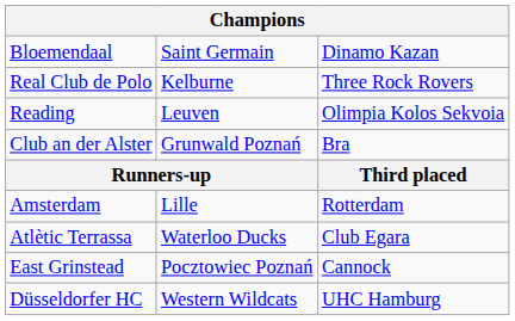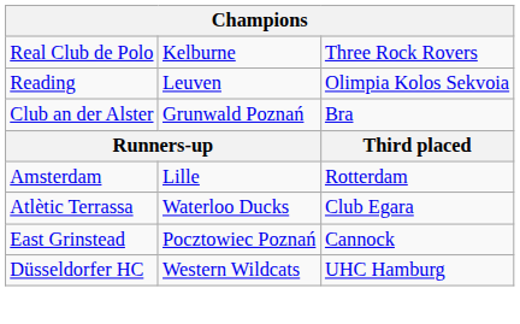- row: Bloemendaal | Saint Germain | Dinamo Kazan
